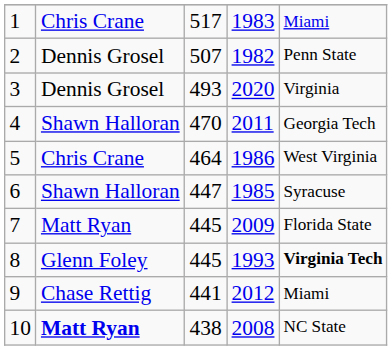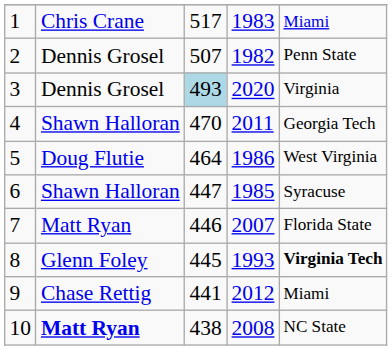3 | column 3: no background -> lightblue background
5 | column 2: Chris Crane -> Doug Flutie
7 | column 3: 445 -> 446
7 | column 4: 2009 -> 2007
